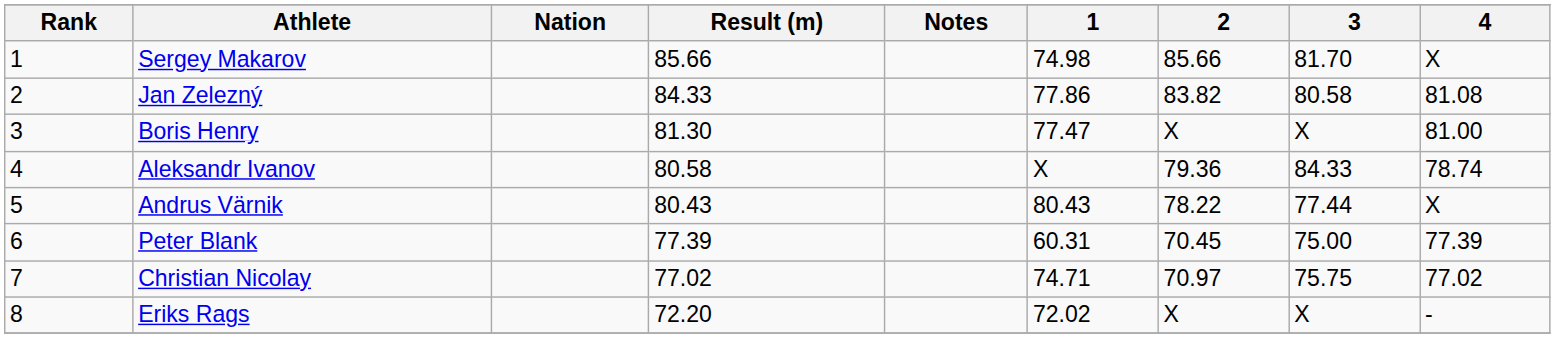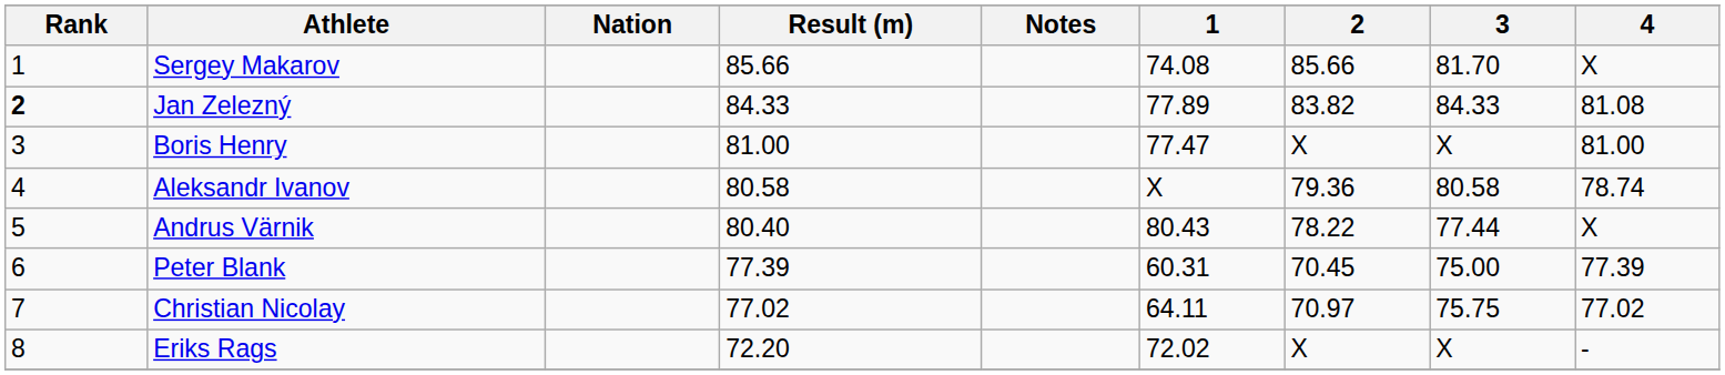Sergey Makarov | 1: 74.98 -> 74.08
Jan Zelezný | Rank: normal -> bold
Jan Zelezný | 1: 77.86 -> 77.89
Jan Zelezný | 3: 80.58 -> 84.33
Boris Henry | Result (m): 81.30 -> 81.00
Aleksandr Ivanov | 3: 84.33 -> 80.58
Andrus Värnik | Result (m): 80.43 -> 80.40
Christian Nicolay | 1: 74.71 -> 64.11
